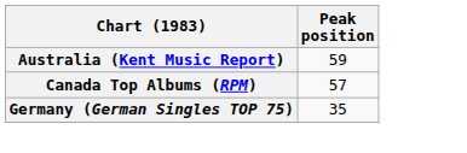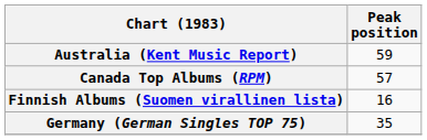+ row: Finnish Albums (Suomen virallinen lista) | 16
